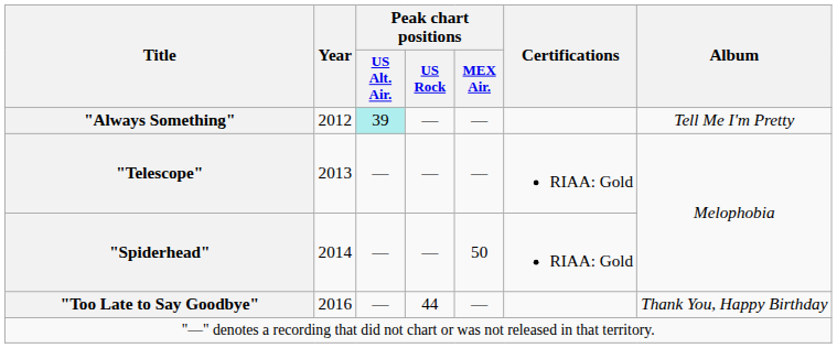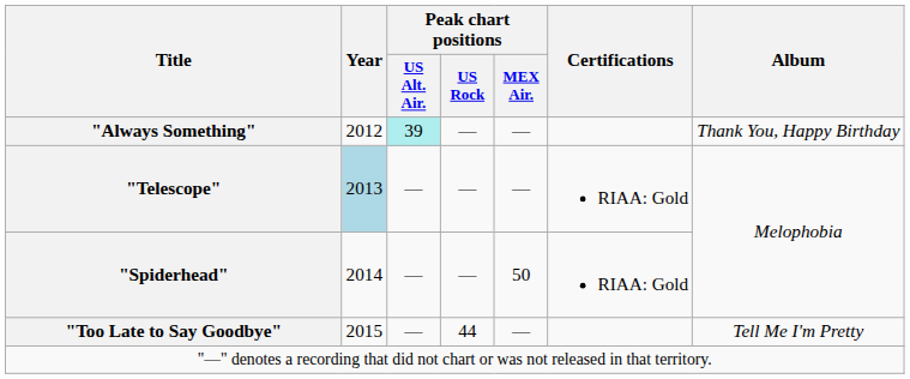"Always Something" | Album: Tell Me I'm Pretty -> Thank You, Happy Birthday
"Telescope" | Year: no background -> lightblue background
"Too Late to Say Goodbye" | Year: 2016 -> 2015
"Too Late to Say Goodbye" | Album: Thank You, Happy Birthday -> Tell Me I'm Pretty
